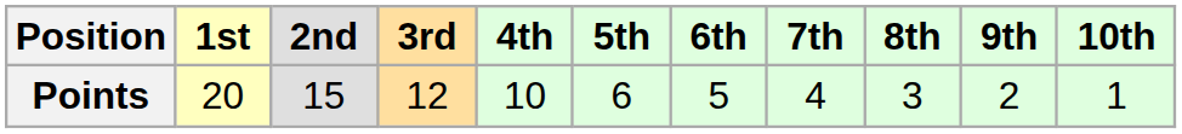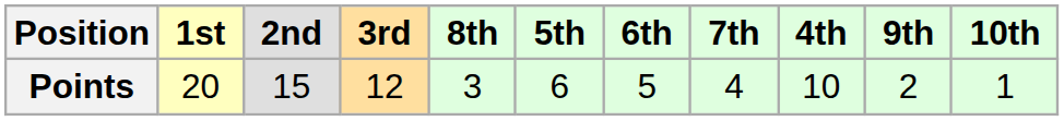columns swapped: 4th <-> 8th
